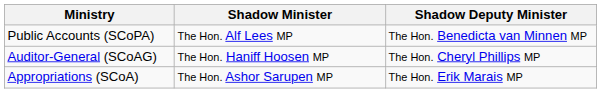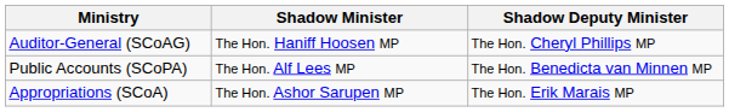rows swapped: Public Accounts (SCoPA) <-> Auditor-General (SCoAG)
